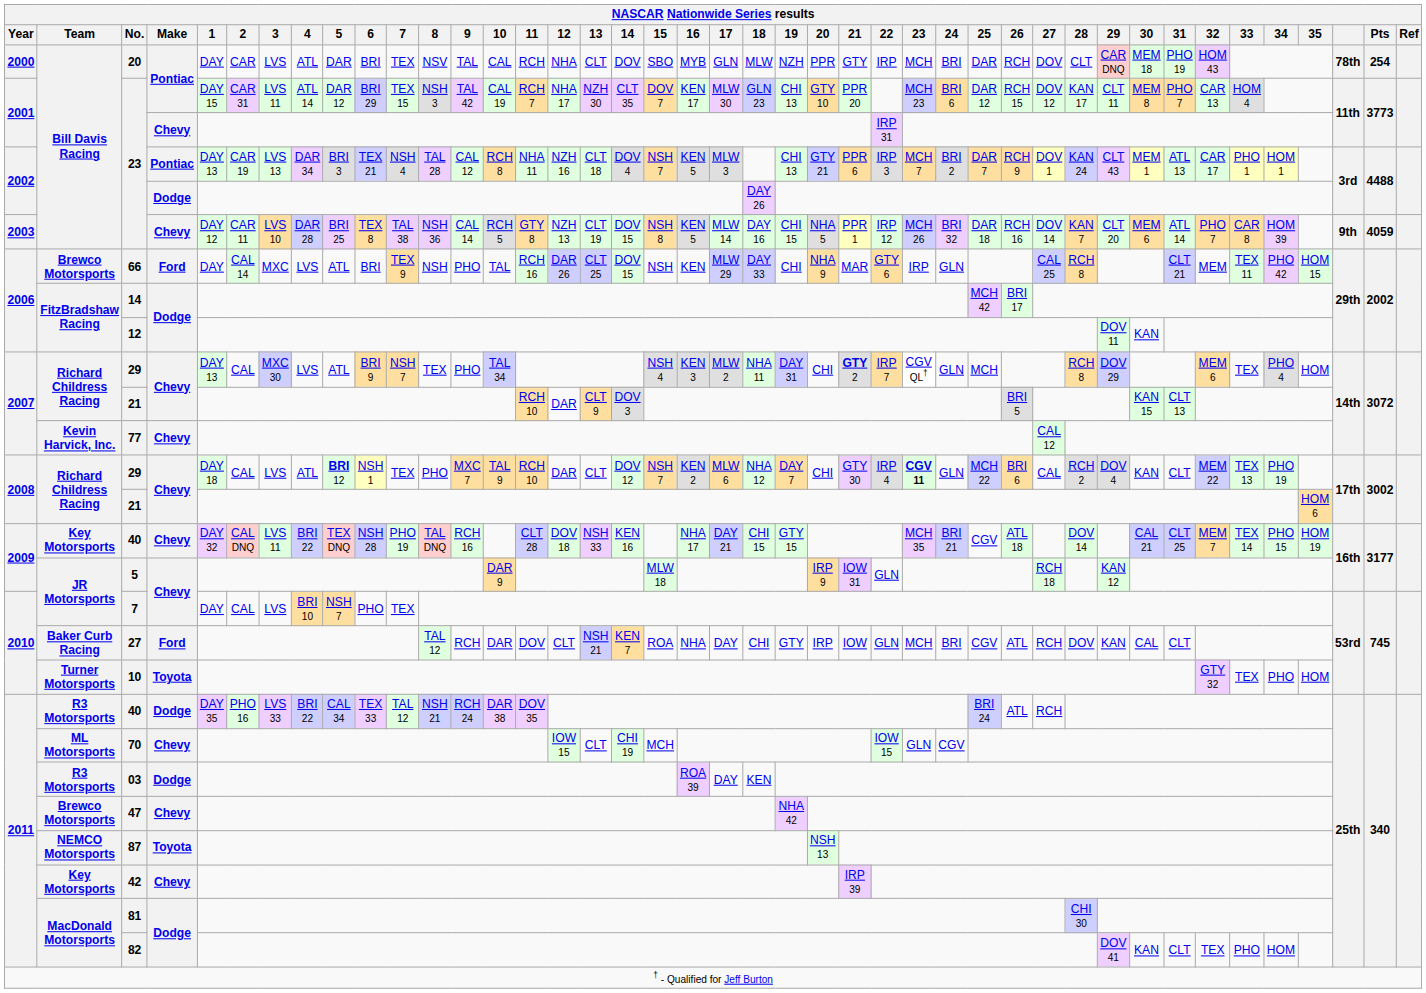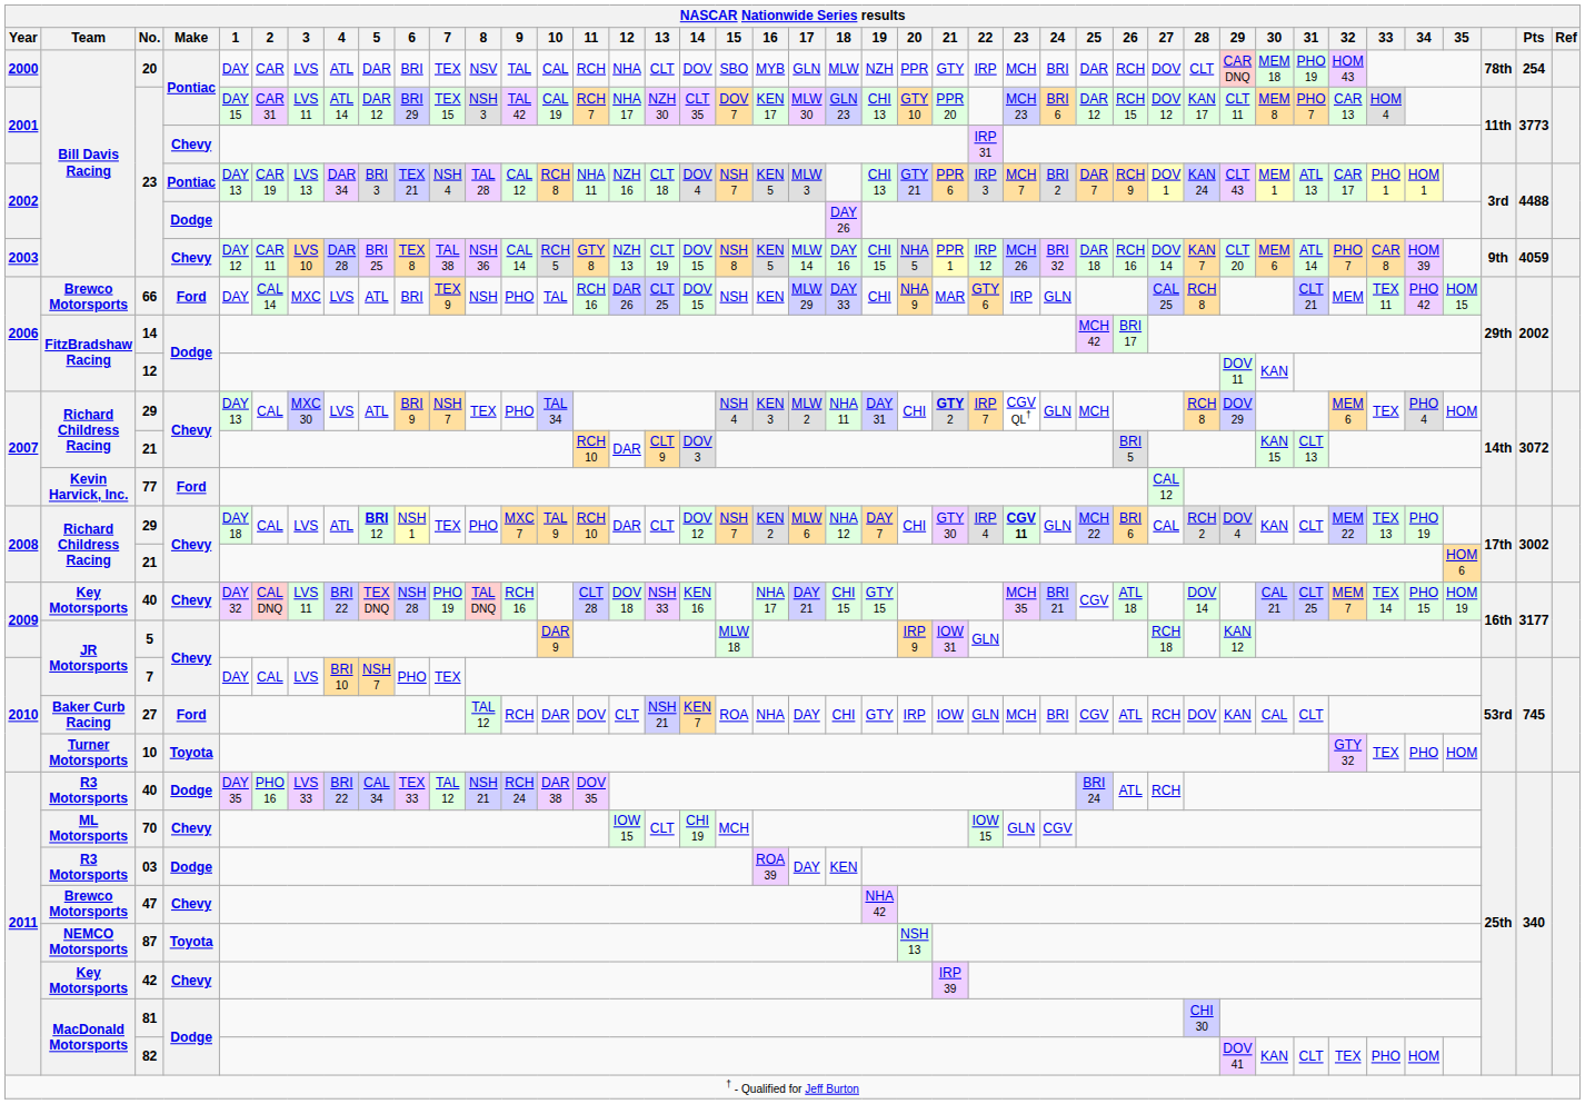77 | NASCAR Nationwide Series results / Make: Chevy -> Ford
